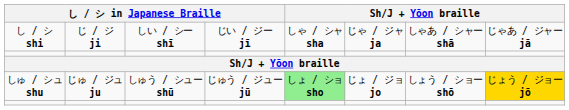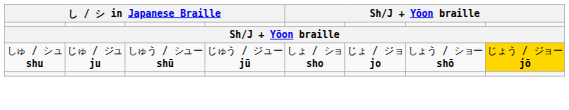- row: し / シ shi | じ / ジ ji | しい / シー shī | じい / ジー jī | しゃ / シャ sha | じゃ / ジャ ja | しゃあ / シャー shā | じゃあ / ジャー jā
しゅ / シュ shu | column 5: lightgreen background -> no background
